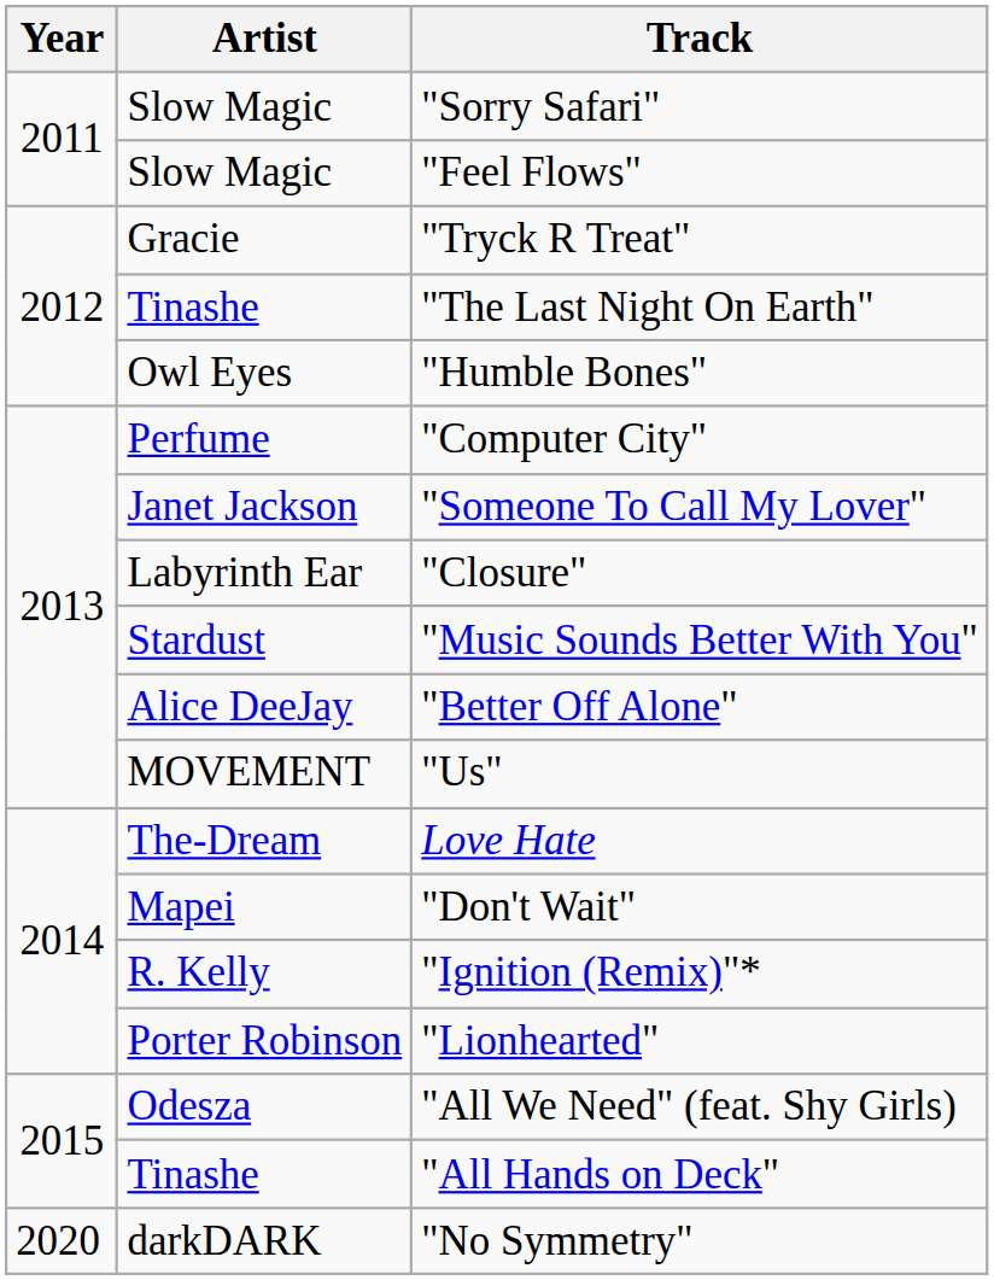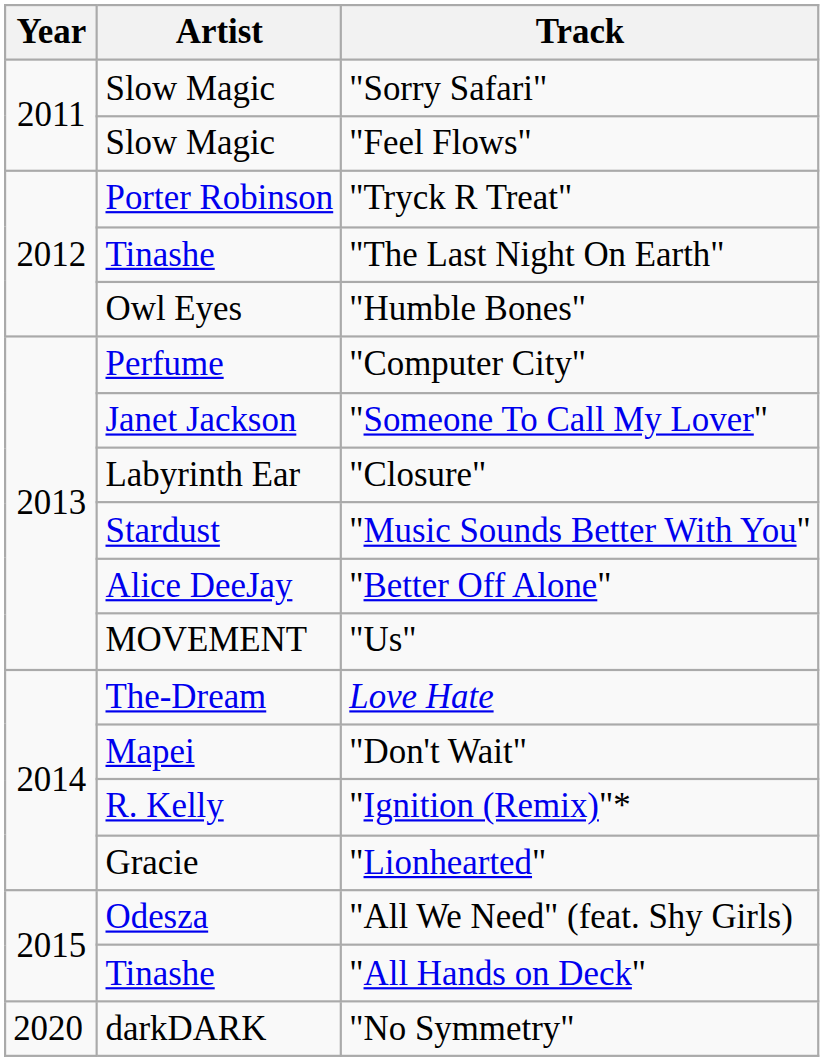"Tryck R Treat" | Artist: Gracie -> Porter Robinson
"Lionhearted" | Artist: Porter Robinson -> Gracie
